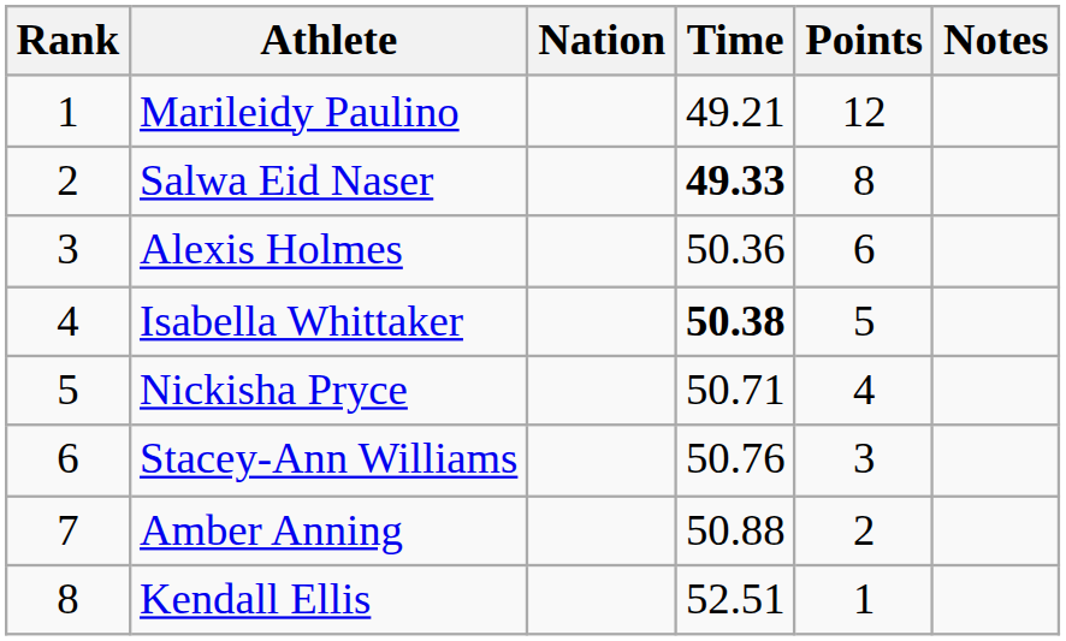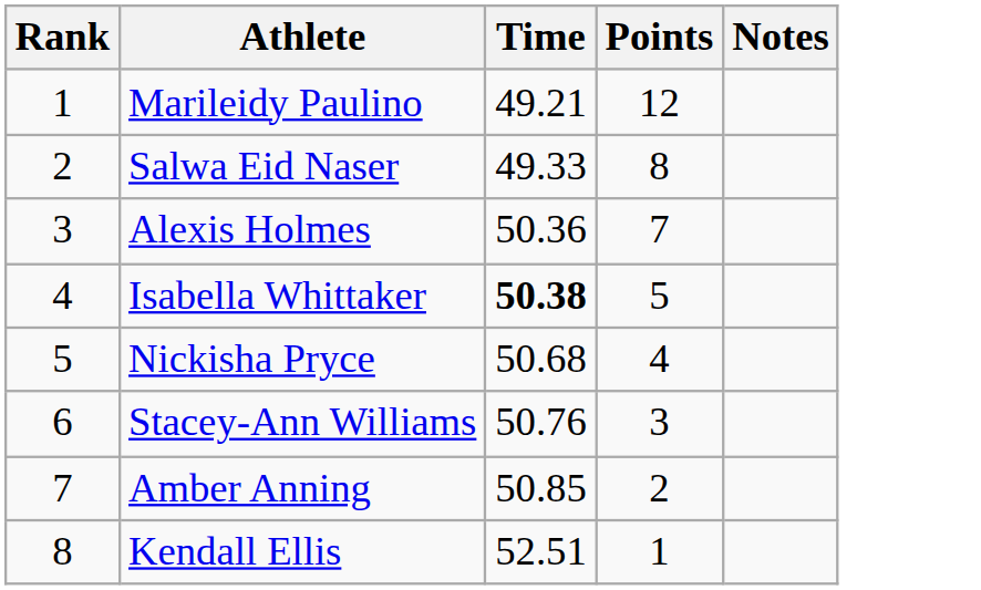- column: Nation
Salwa Eid Naser | Time: bold -> normal
Alexis Holmes | Points: 6 -> 7
Nickisha Pryce | Time: 50.71 -> 50.68
Amber Anning | Time: 50.88 -> 50.85
